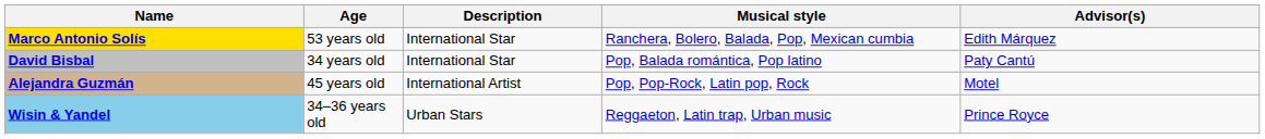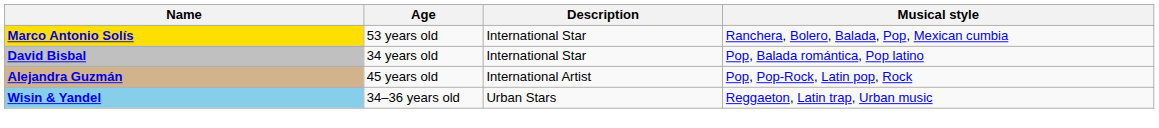- column: Advisor(s) | Edith Márquez | Paty Cantú | Motel | Prince Royce
